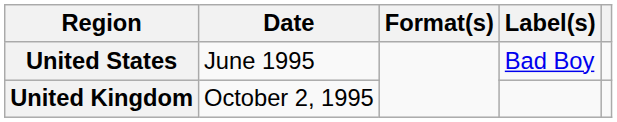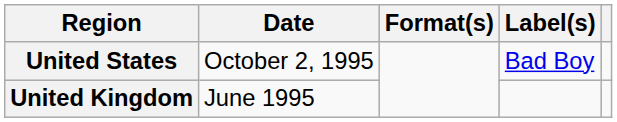United States | Date: June 1995 -> October 2, 1995
United Kingdom | Date: October 2, 1995 -> June 1995
